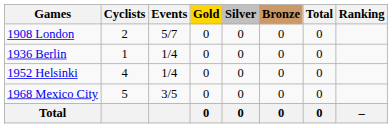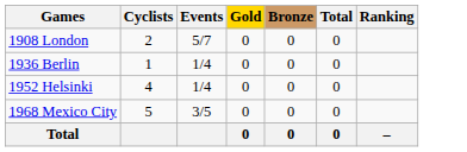- column: Silver | 0 | 0 | 0 | 0 | 0
